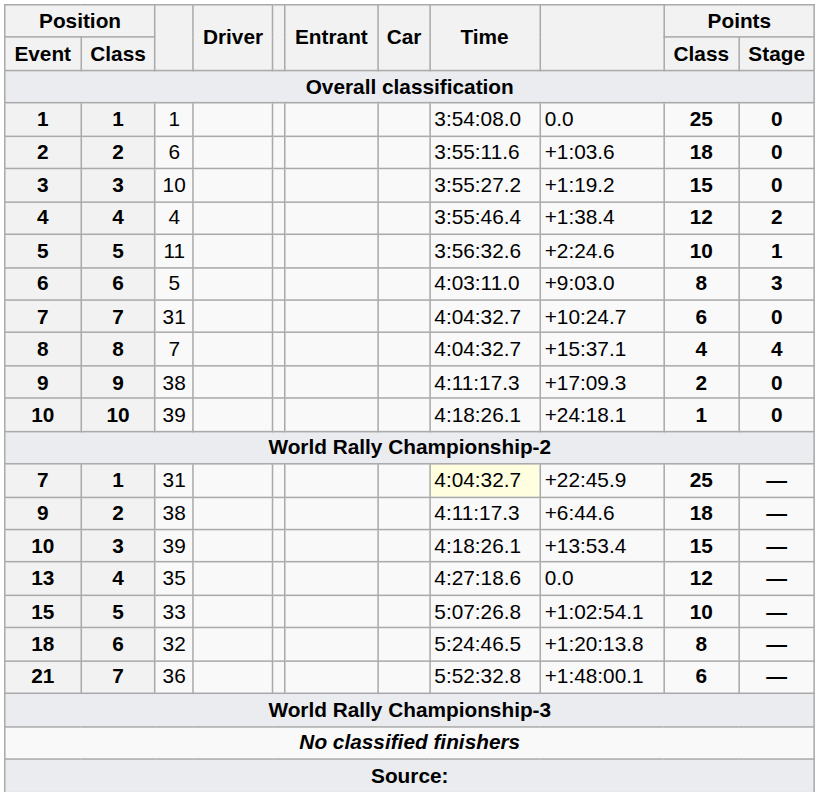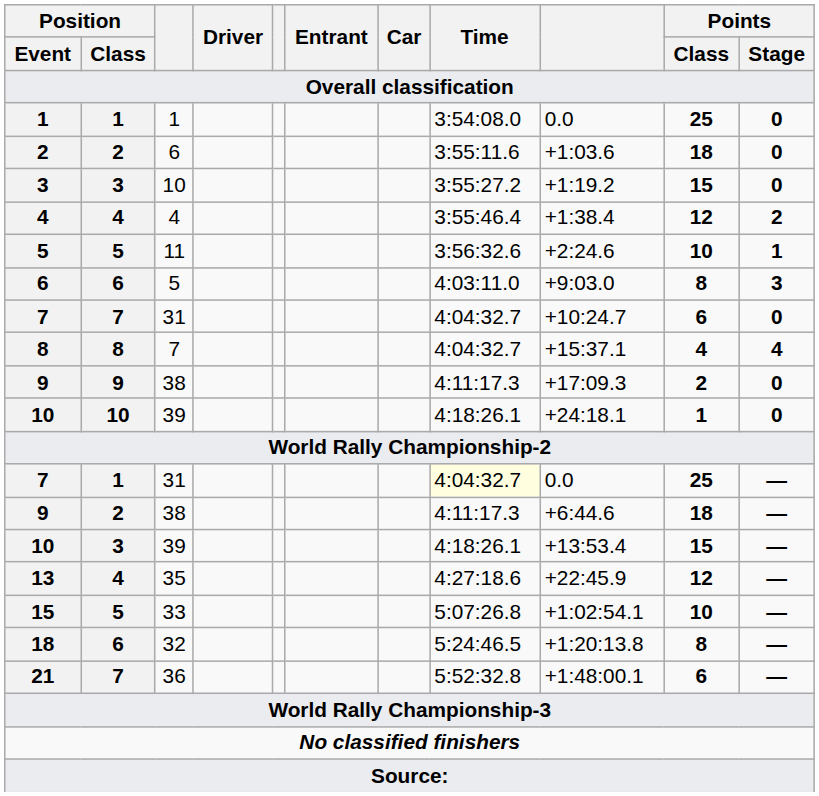7 / 1 | column 9: +22:45.9 -> 0.0
13 | column 9: 0.0 -> +22:45.9
